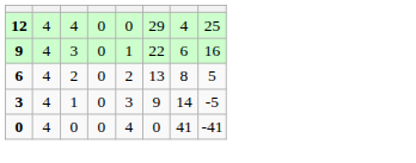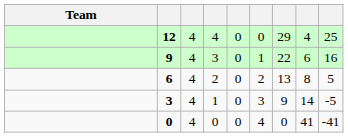+ column: Team
